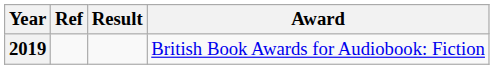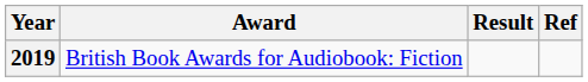columns swapped: Award <-> Ref
